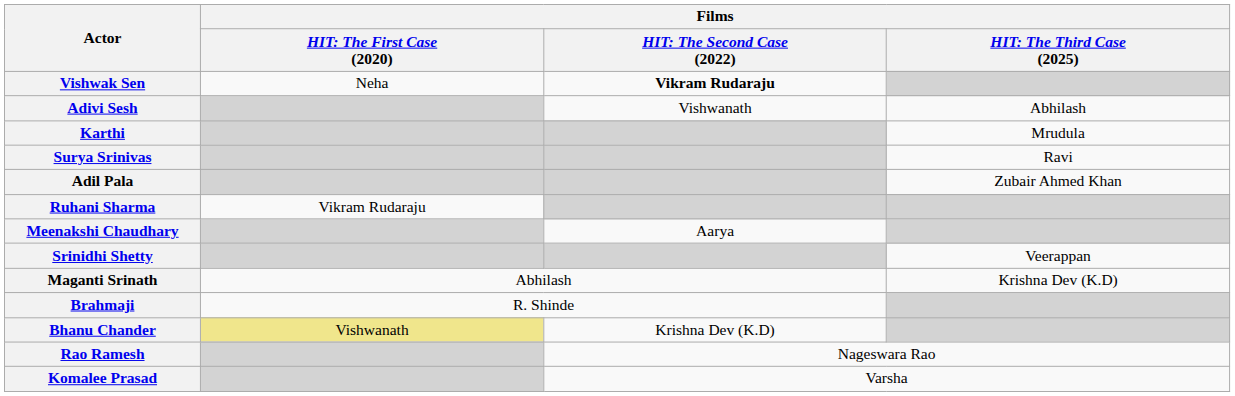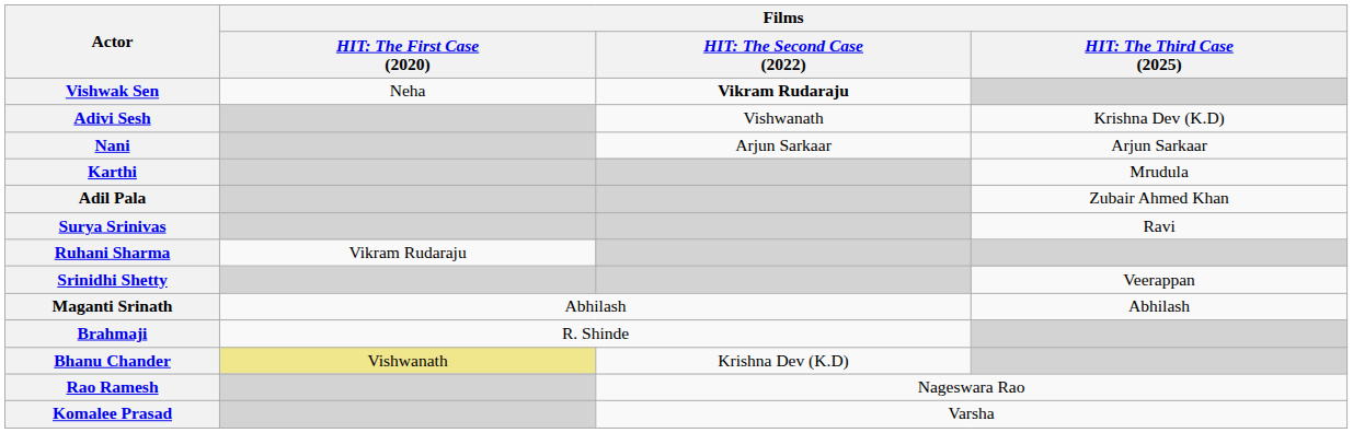Adivi Sesh | column 4: Abhilash -> Krishna Dev (K.D)
+ row: Nani | Arjun Sarkaar | Arjun Sarkaar
rows swapped: Surya Srinivas <-> Adil Pala
- row: Meenakshi Chaudhary | Aarya
Maganti Srinath | column 4: Krishna Dev (K.D) -> Abhilash
